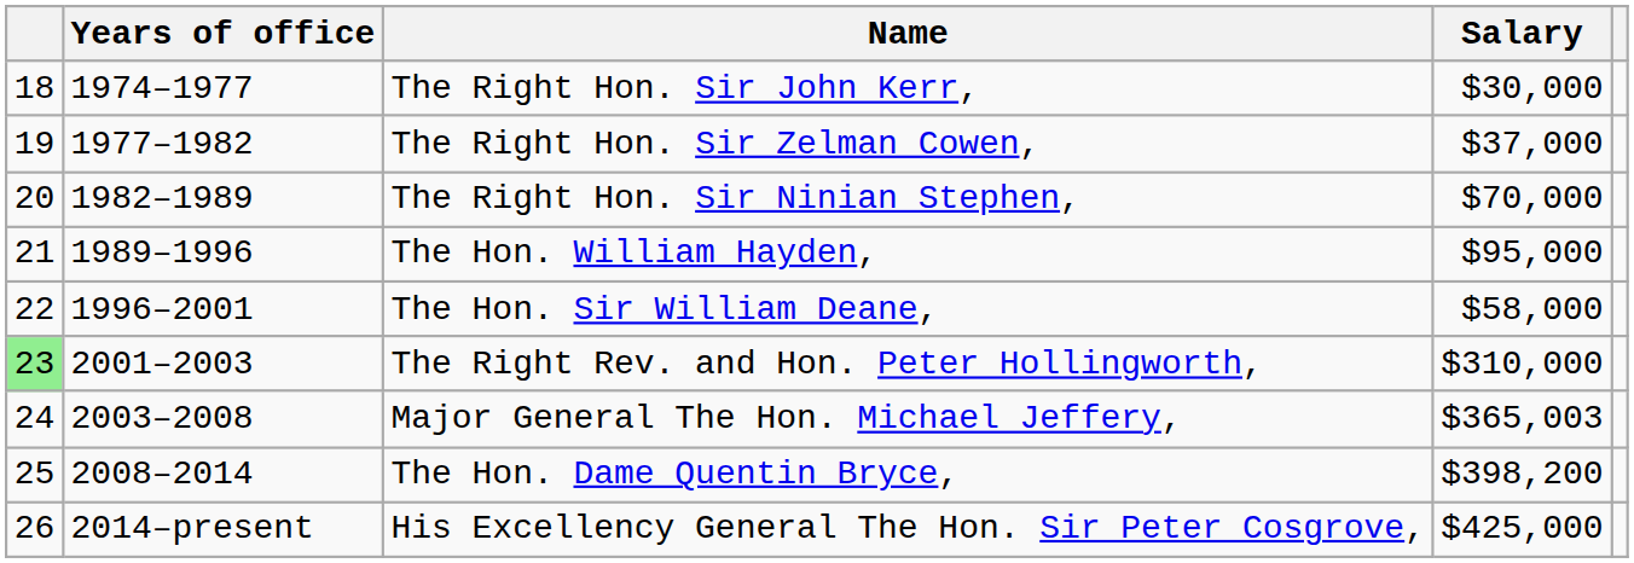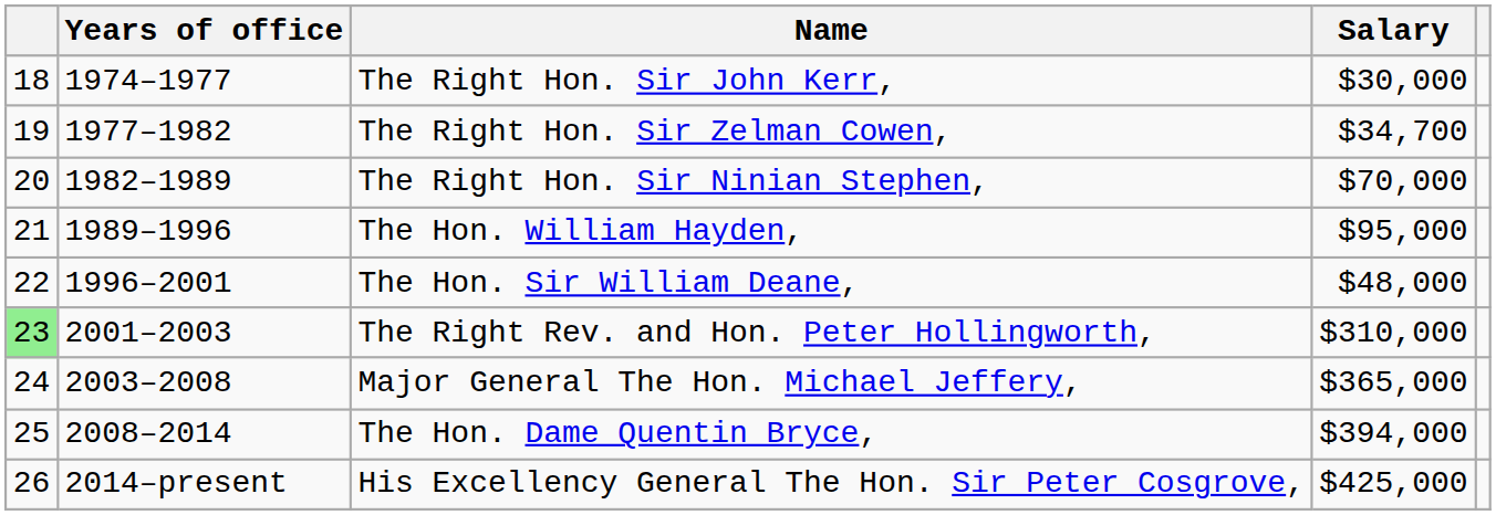The Right Hon. Sir Zelman Cowen, | Salary: $37,000 -> $34,700
The Hon. Sir William Deane, | Salary: $58,000 -> $48,000
Major General The Hon. Michael Jeffery, | Salary: $365,003 -> $365,000
The Hon. Dame Quentin Bryce, | Salary: $398,200 -> $394,000
